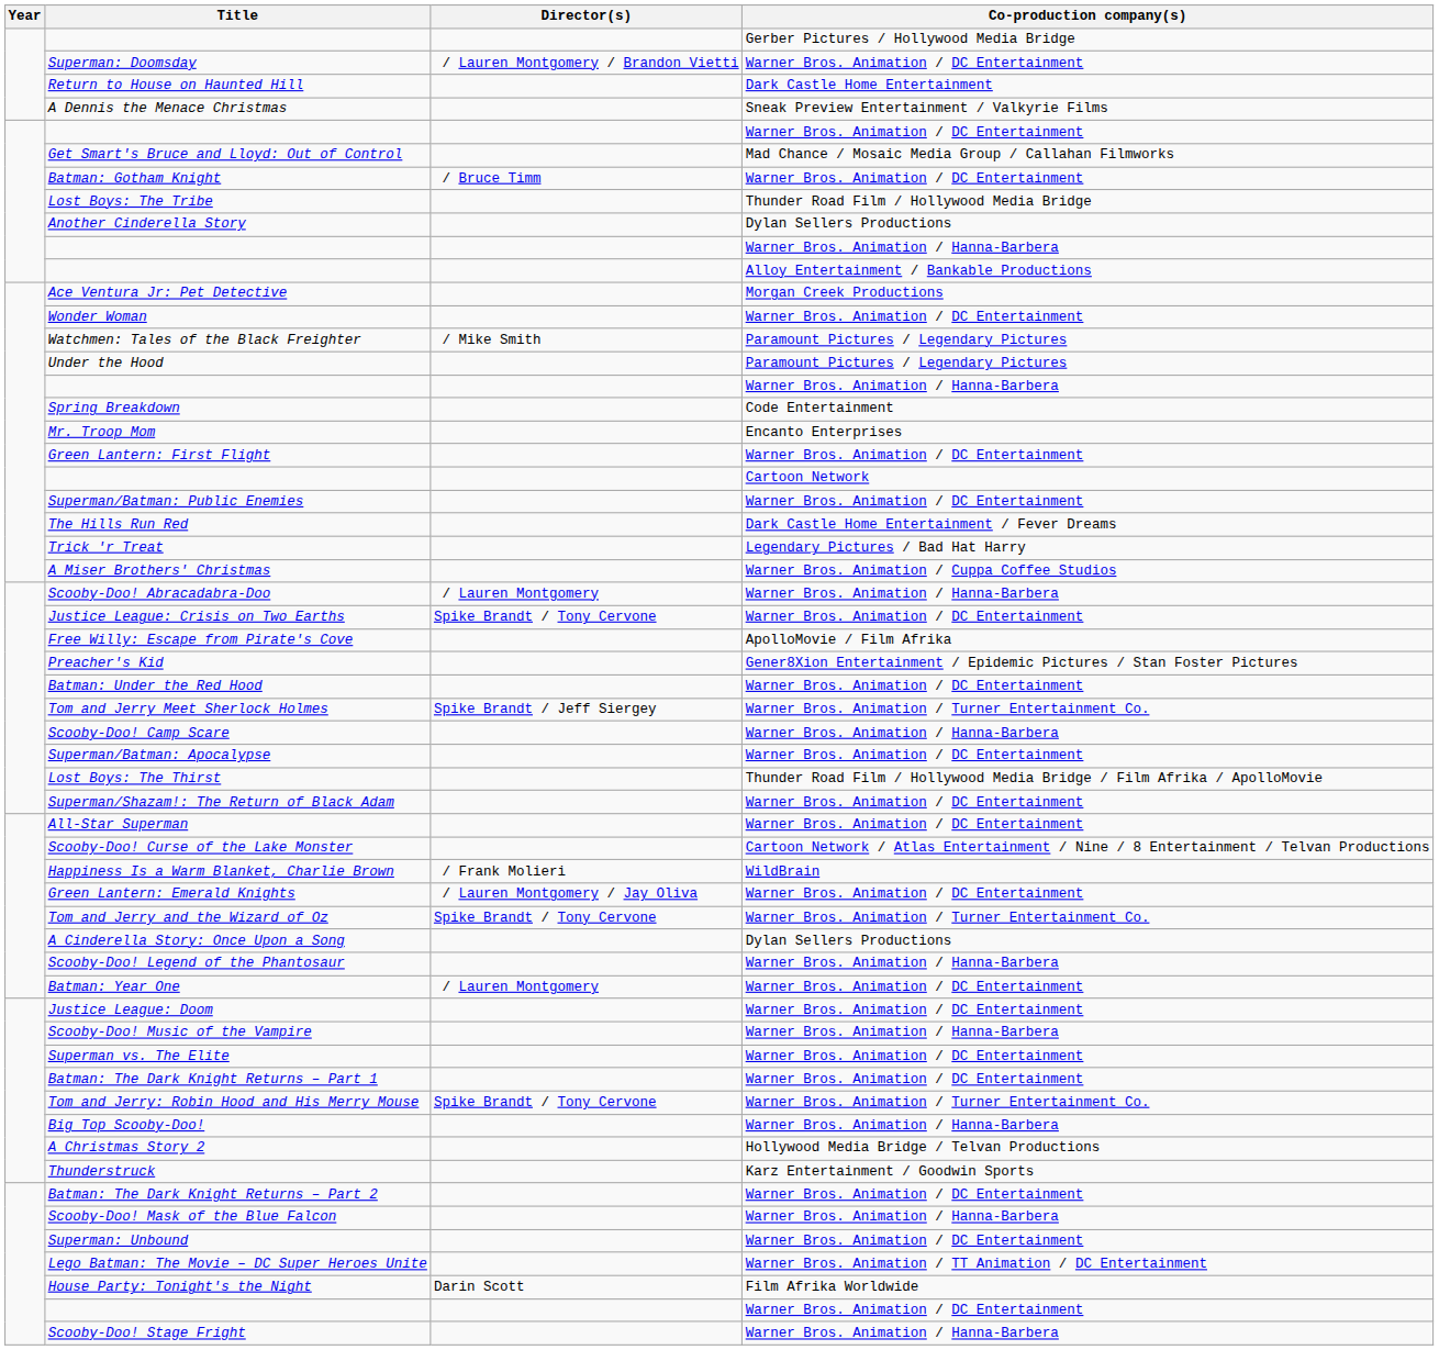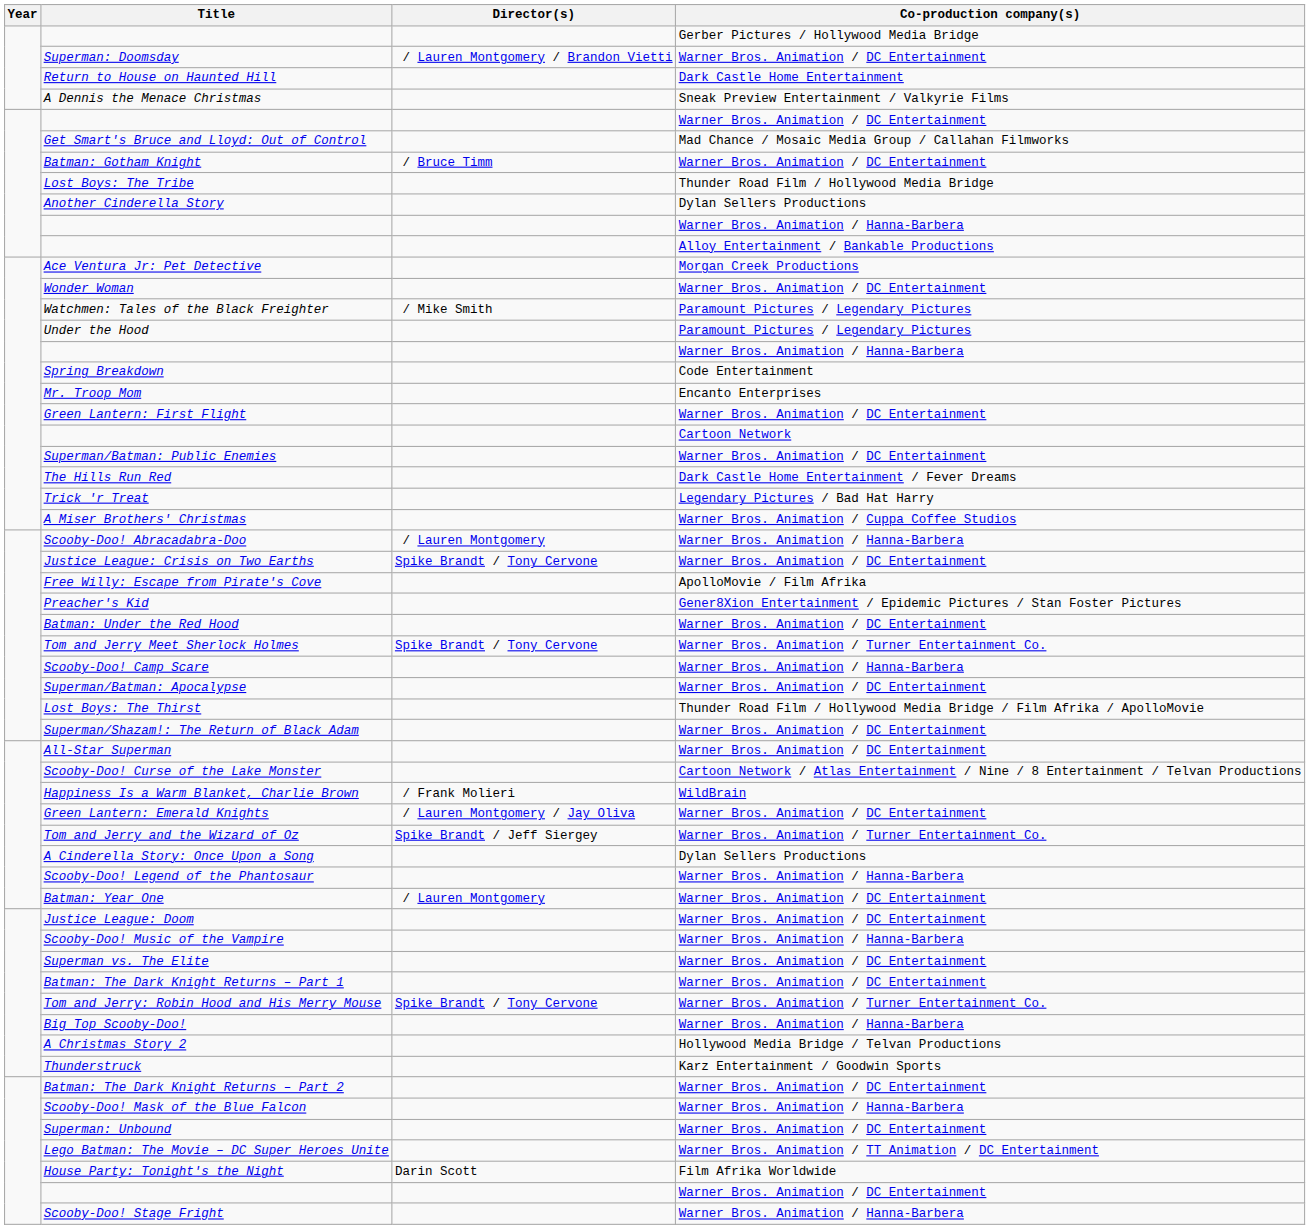Tom and Jerry Meet Sherlock Holmes | Director(s): Spike Brandt / Jeff Siergey -> Spike Brandt / Tony Cervone
Tom and Jerry and the Wizard of Oz | Director(s): Spike Brandt / Tony Cervone -> Spike Brandt / Jeff Siergey
